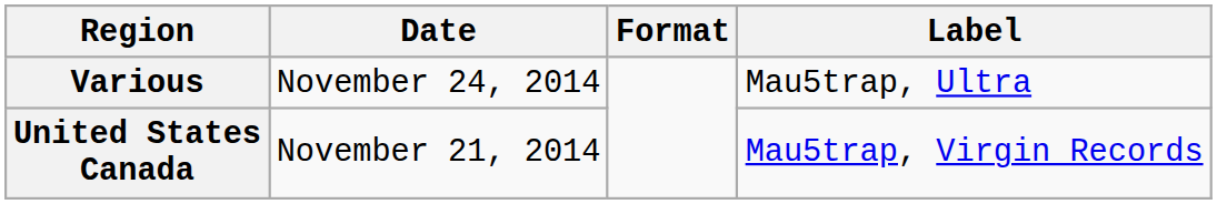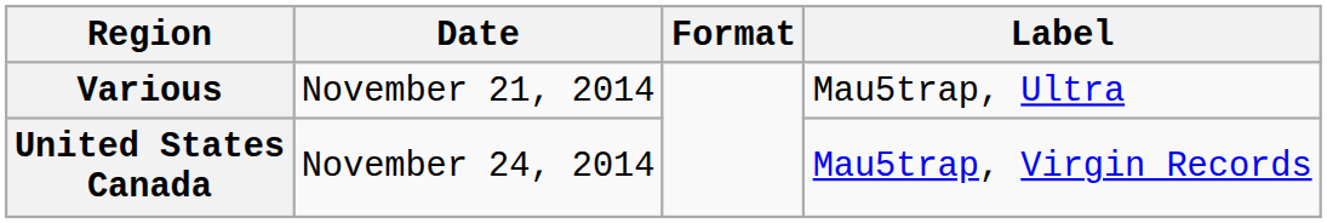Various | Date: November 24, 2014 -> November 21, 2014
United States Canada | Date: November 21, 2014 -> November 24, 2014
